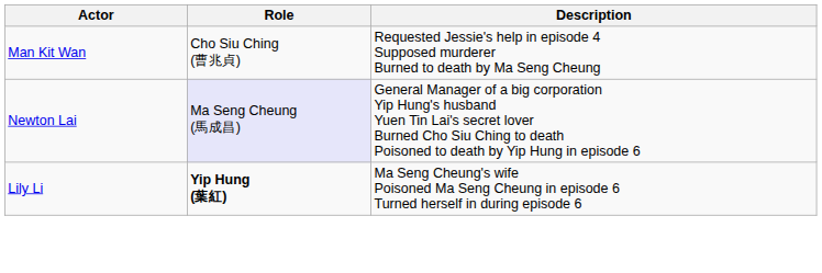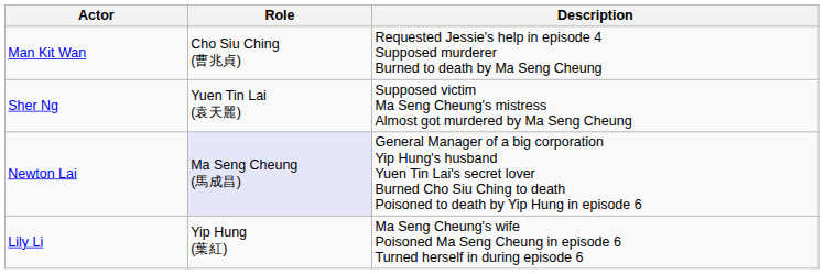+ row: Sher Ng | Yuen Tin Lai (袁天麗) | Supposed victim Ma Seng Cheung's mistress Almost got murdered by Ma Seng Cheung
Lily Li | Role: bold -> normal
